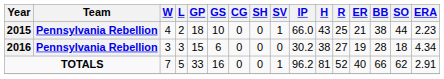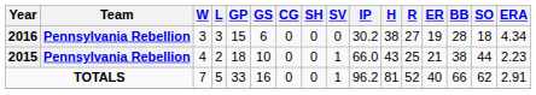rows swapped: 2015 <-> 2016
